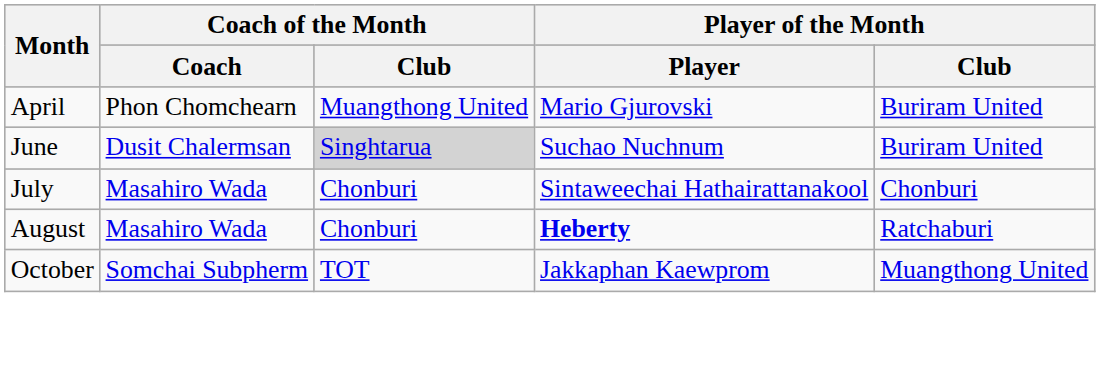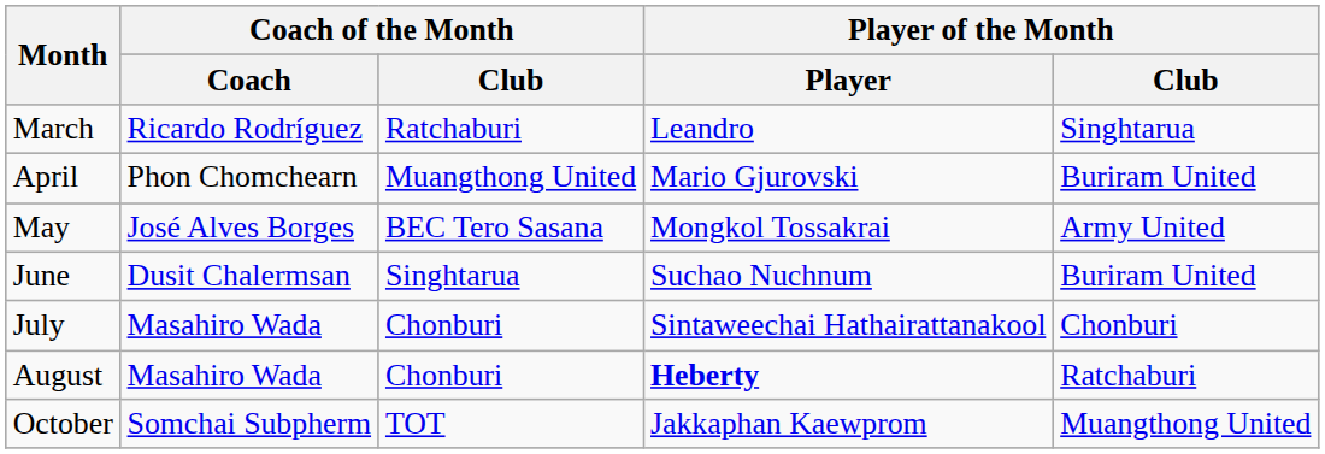+ row: March | Ricardo Rodríguez | Ratchaburi | Leandro | Singhtarua
+ row: May | José Alves Borges | BEC Tero Sasana | Mongkol Tossakrai | Army United
June | Coach of the Month / Club: lightgrey background -> no background
